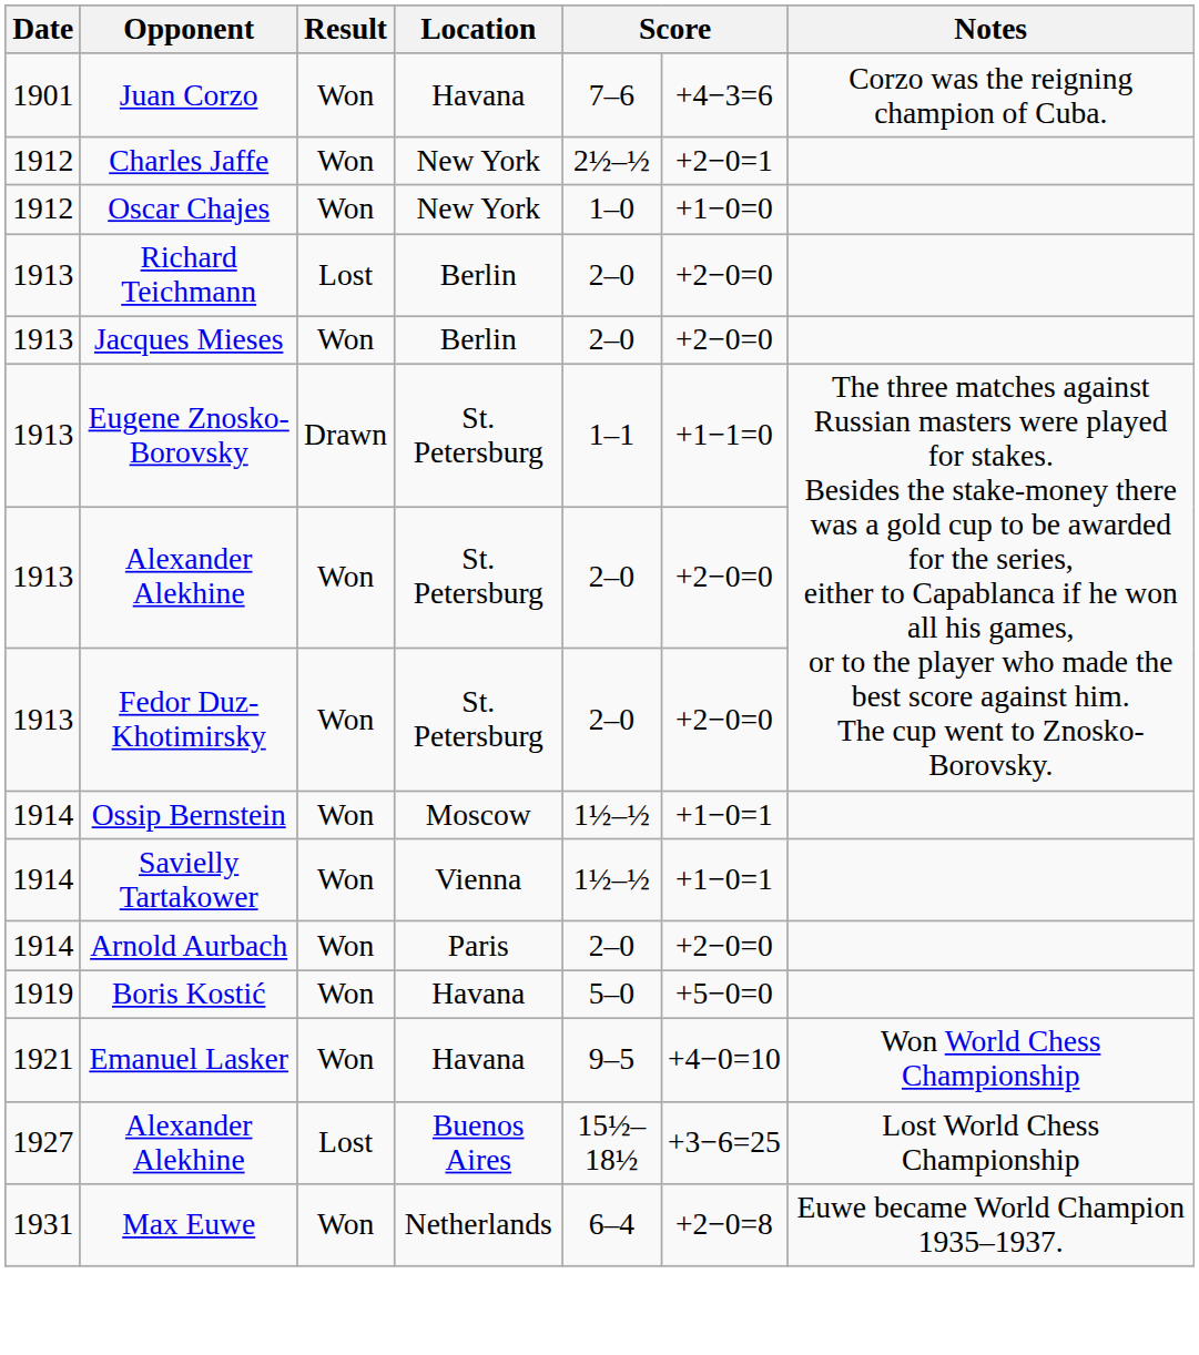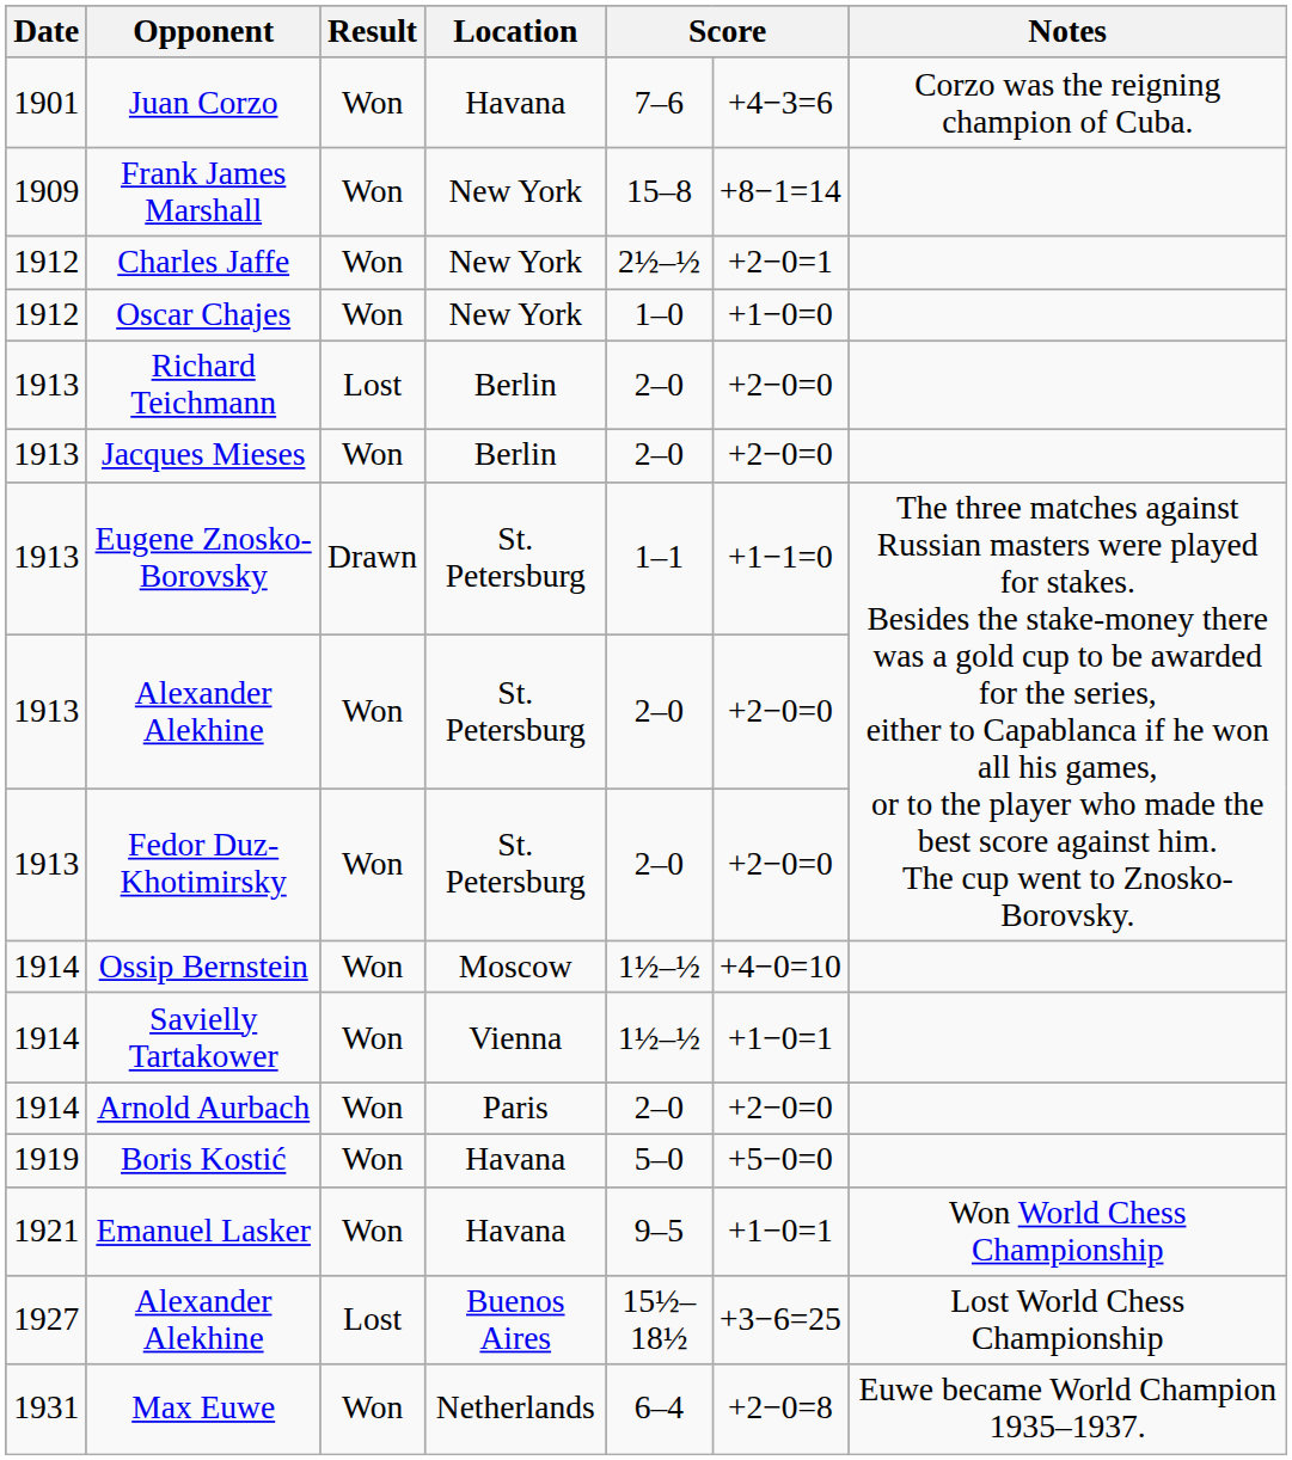+ row: 1909 | Frank James Marshall | Won | New York | 15–8 | +8−1=14
Ossip Bernstein | column 6: +1−0=1 -> +4−0=10
Emanuel Lasker | column 6: +4−0=10 -> +1−0=1
